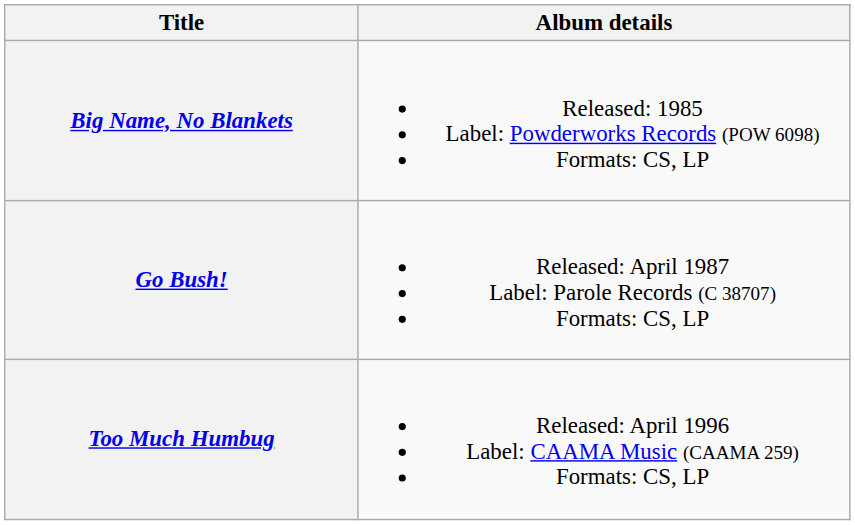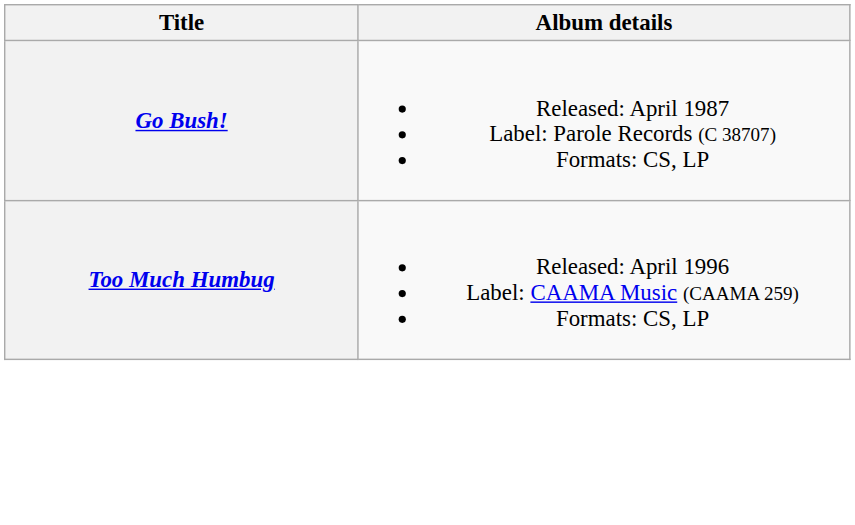- row: Big Name, No Blankets | Released: 1985 Label: Powderworks Records (POW 6098) Formats: CS, LP
